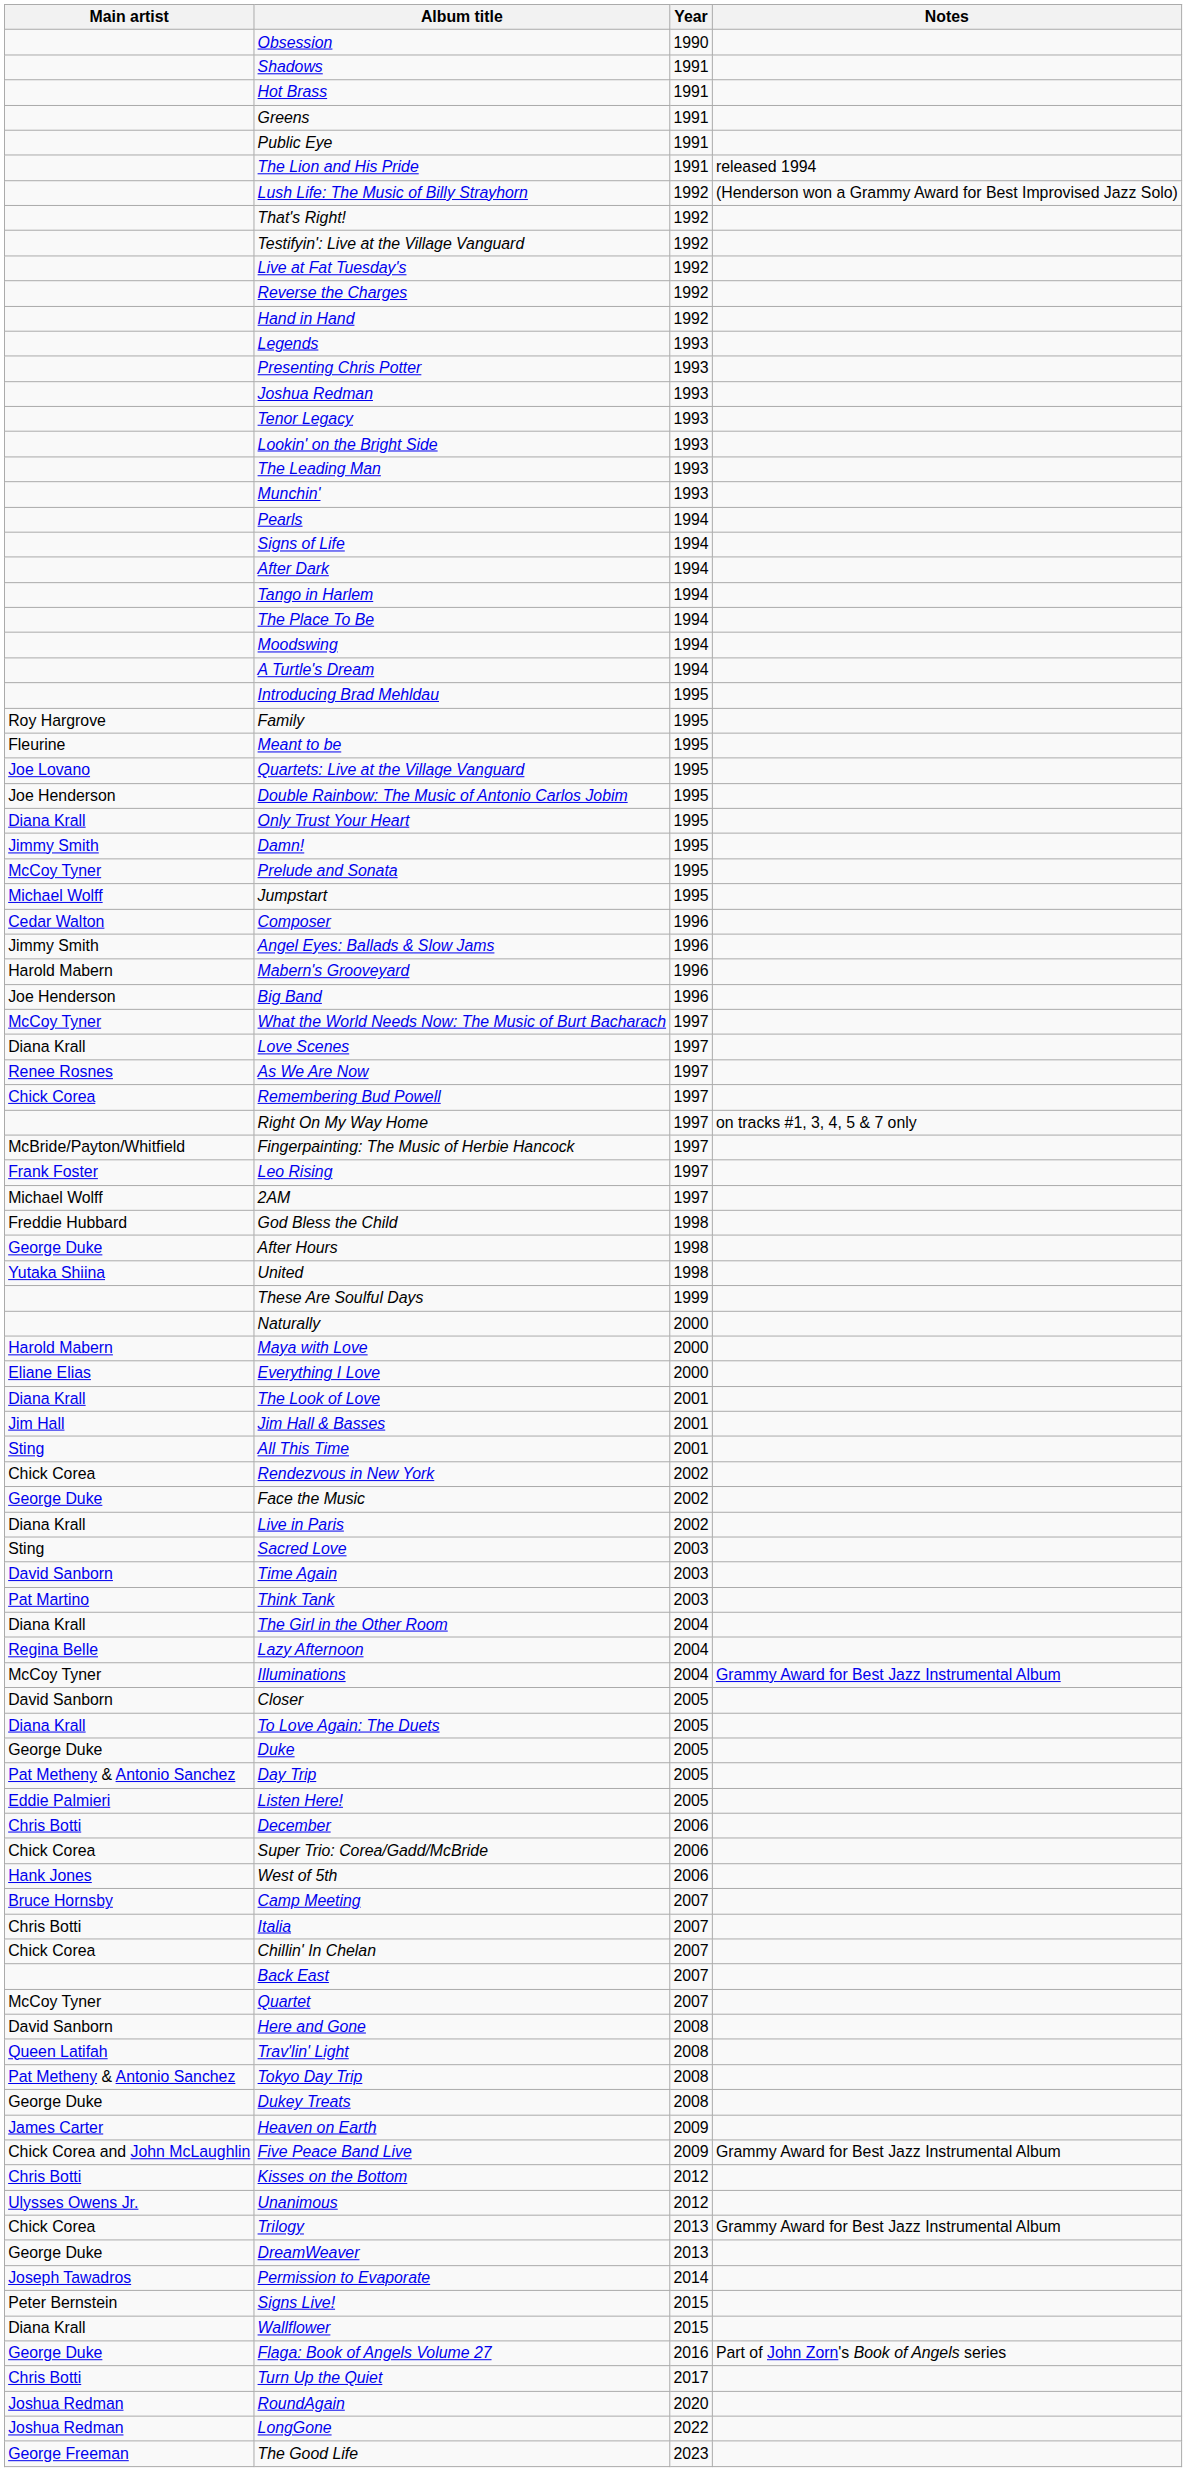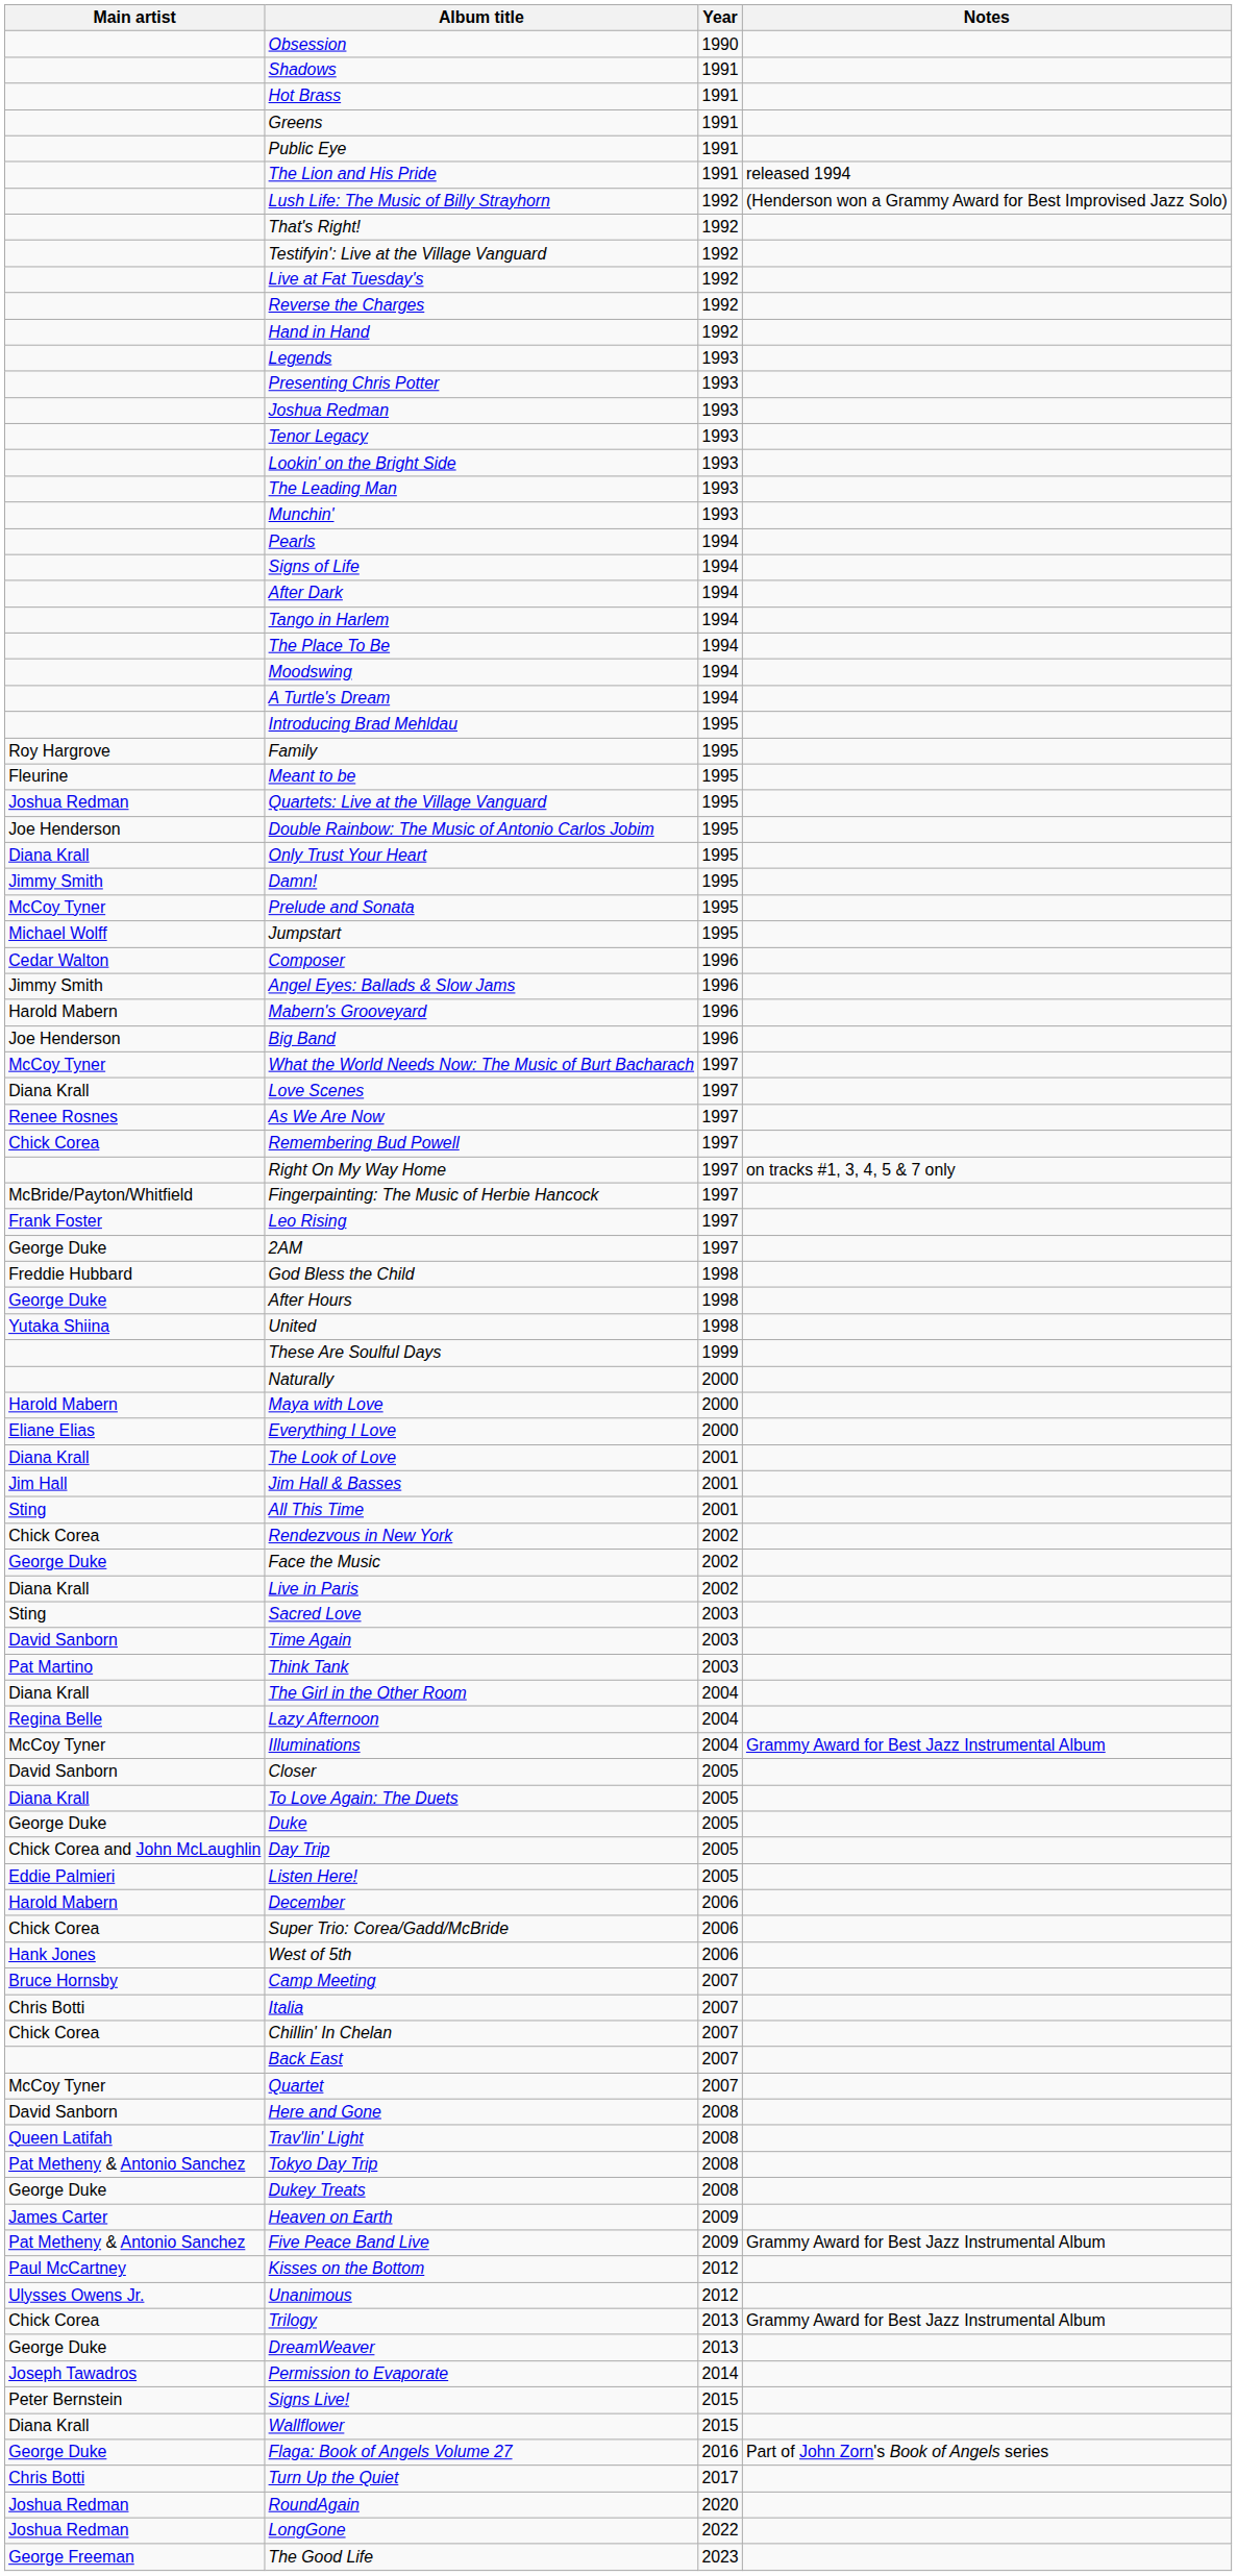Quartets: Live at the Village Vanguard | Main artist: Joe Lovano -> Joshua Redman
2AM | Main artist: Michael Wolff -> George Duke
Day Trip | Main artist: Pat Metheny & Antonio Sanchez -> Chick Corea and John McLaughlin
December | Main artist: Chris Botti -> Harold Mabern
Five Peace Band Live | Main artist: Chick Corea and John McLaughlin -> Pat Metheny & Antonio Sanchez
Kisses on the Bottom | Main artist: Chris Botti -> Paul McCartney
